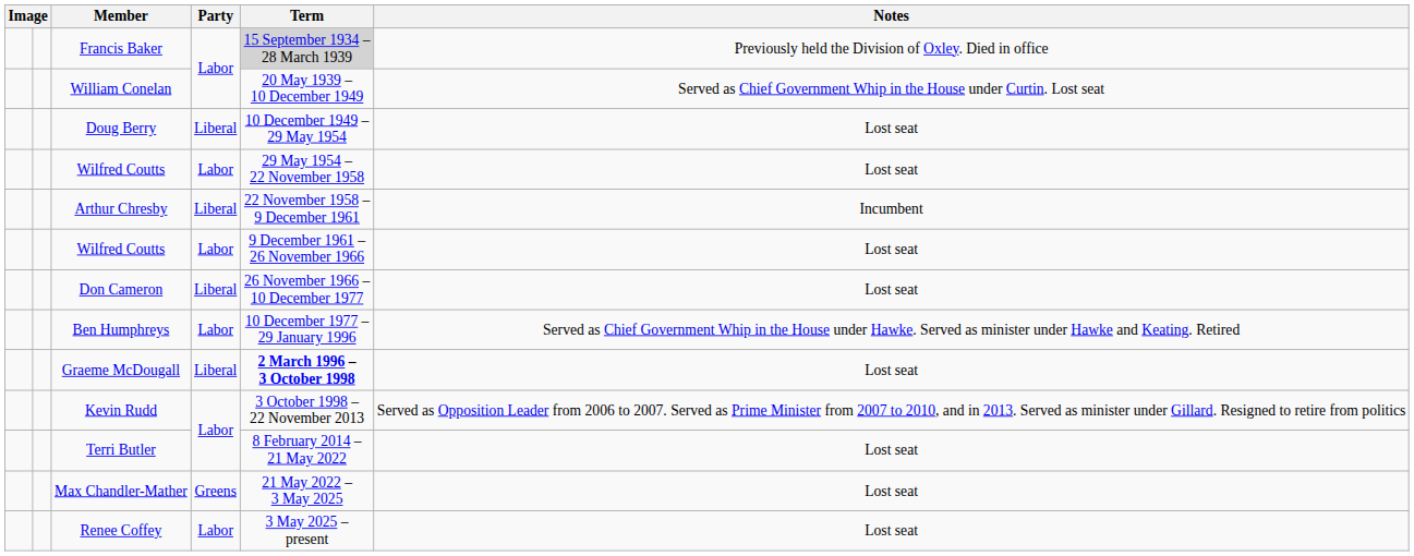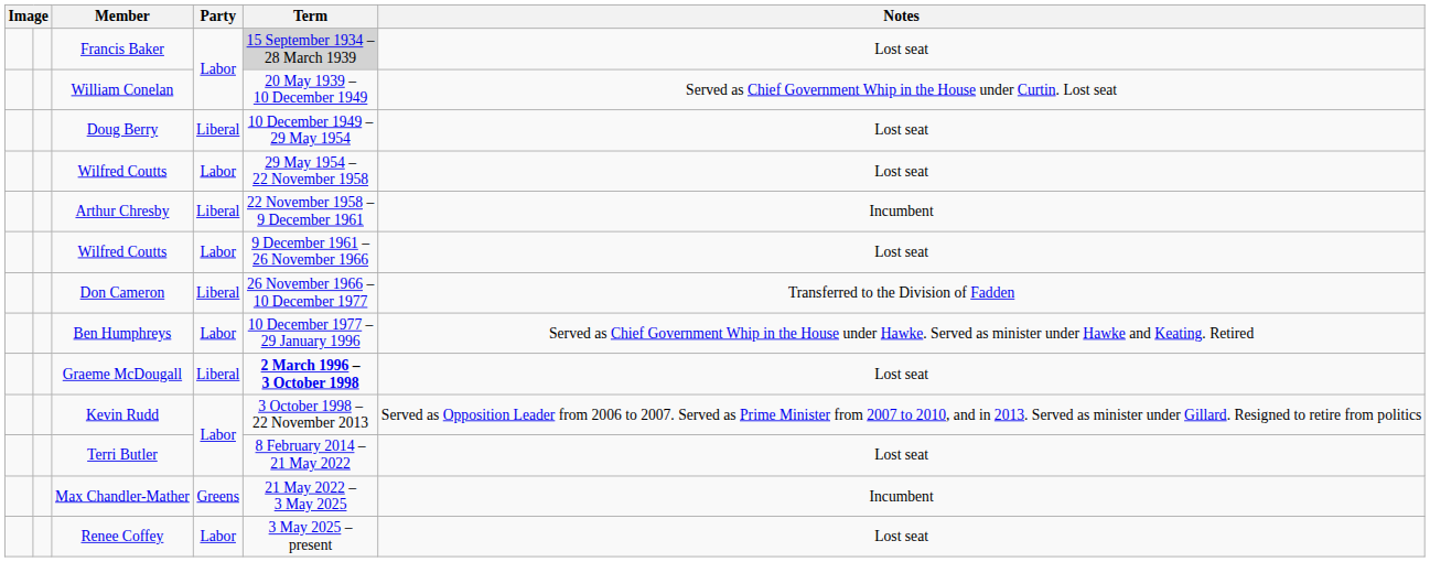Francis Baker | Notes: Previously held the Division of Oxley. Died in office -> Lost seat
Don Cameron | Notes: Lost seat -> Transferred to the Division of Fadden
Max Chandler-Mather | Notes: Lost seat -> Incumbent
